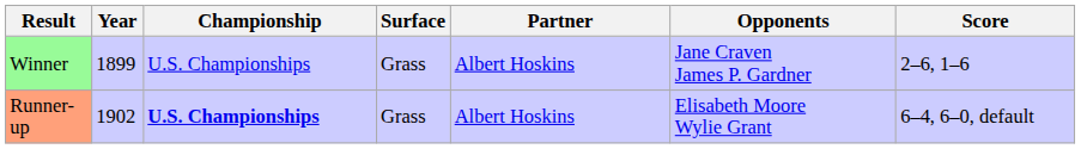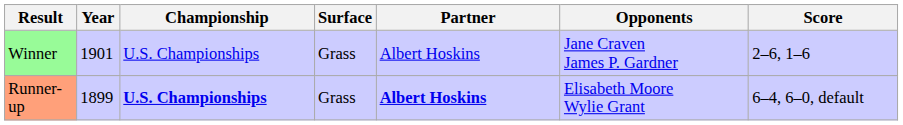Winner | Year: 1899 -> 1901
Runner-up | Year: 1902 -> 1899
Runner-up | Partner: normal -> bold
